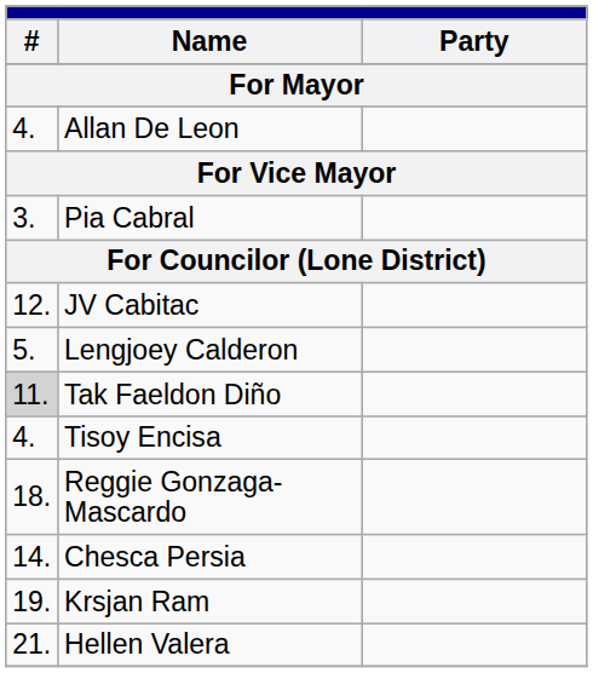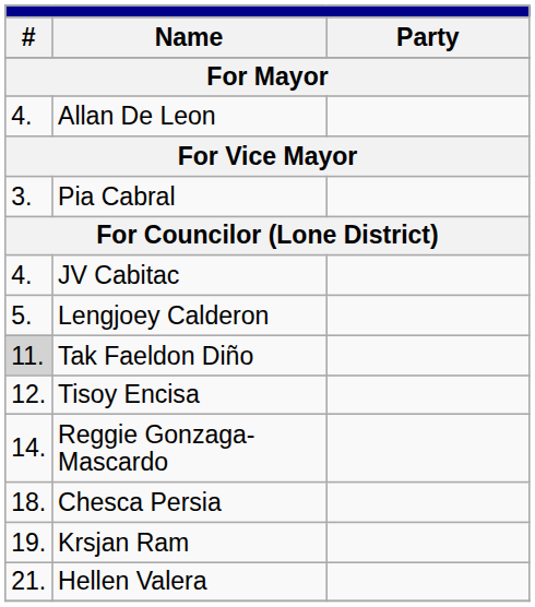JV Cabitac | column 1: 12. -> 4.
Tisoy Encisa | column 1: 4. -> 12.
Reggie Gonzaga-Mascardo | column 1: 18. -> 14.
Chesca Persia | column 1: 14. -> 18.
